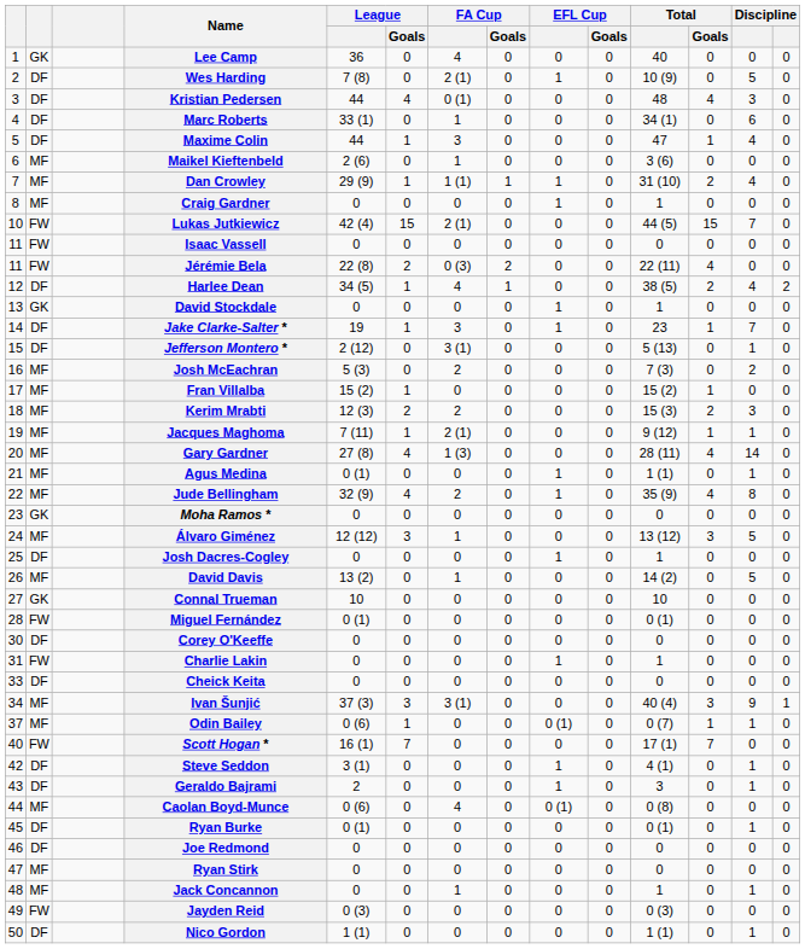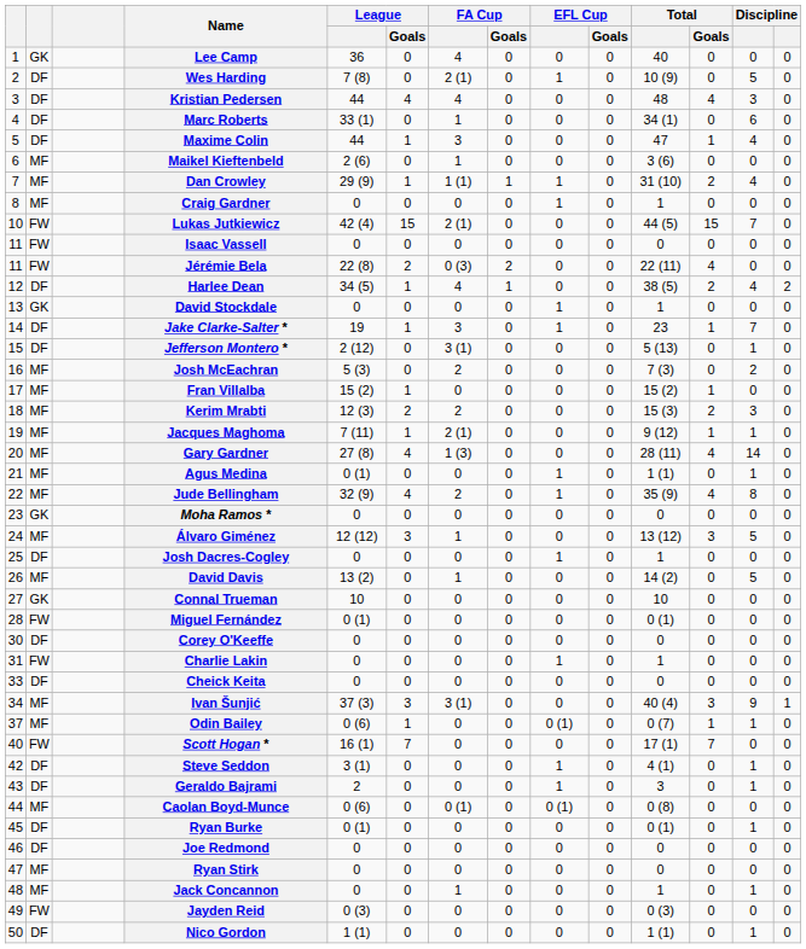Kristian Pedersen | FA Cup: 0 (1) -> 4
Caolan Boyd-Munce | FA Cup: 4 -> 0 (1)
